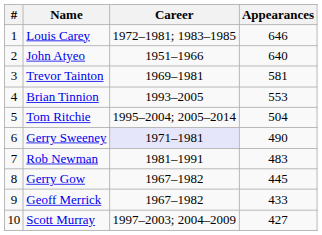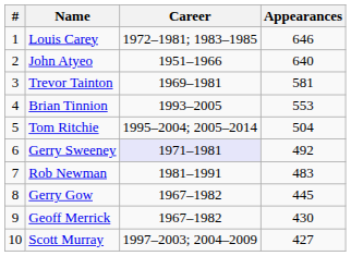Gerry Sweeney | Appearances: 490 -> 492
Geoff Merrick | Appearances: 433 -> 430
